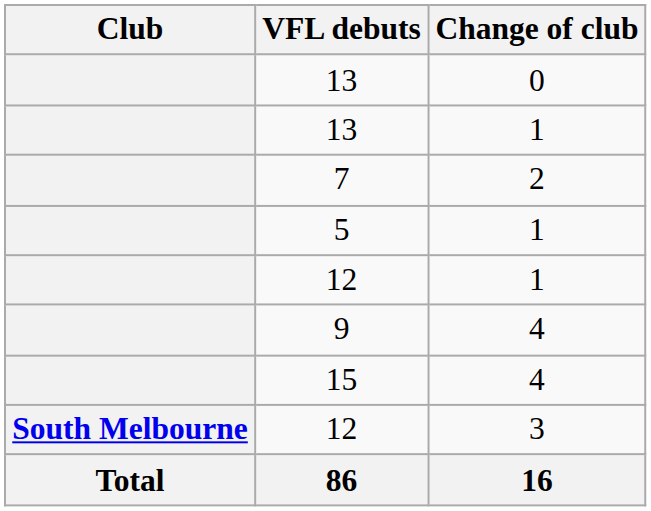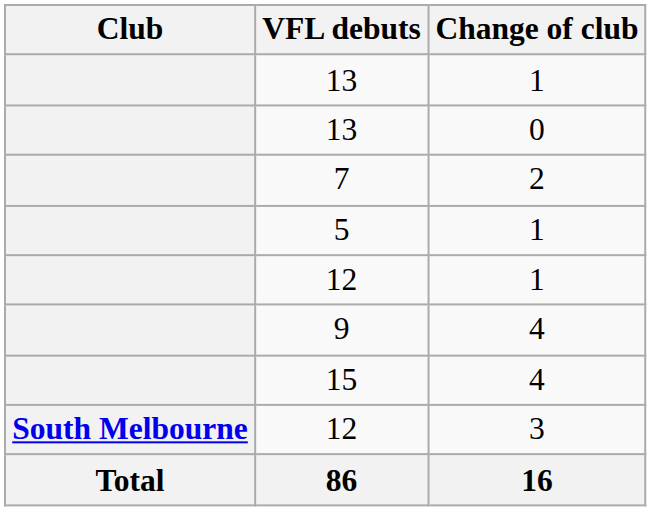rows swapped: 13 / 1 <-> 13 / 0
